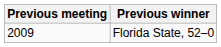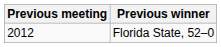Florida State, 52–0 | Previous meeting: 2009 -> 2012
